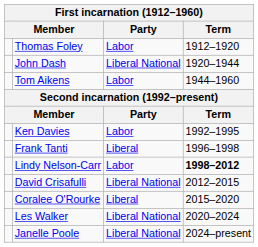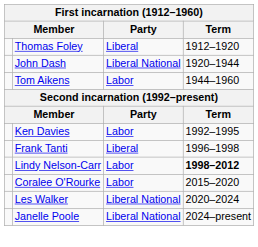Thomas Foley | Party: Labor -> Liberal
- row: David Crisafulli | Liberal National | 2012–2015
Coralee O'Rourke | Party: Liberal -> Labor
